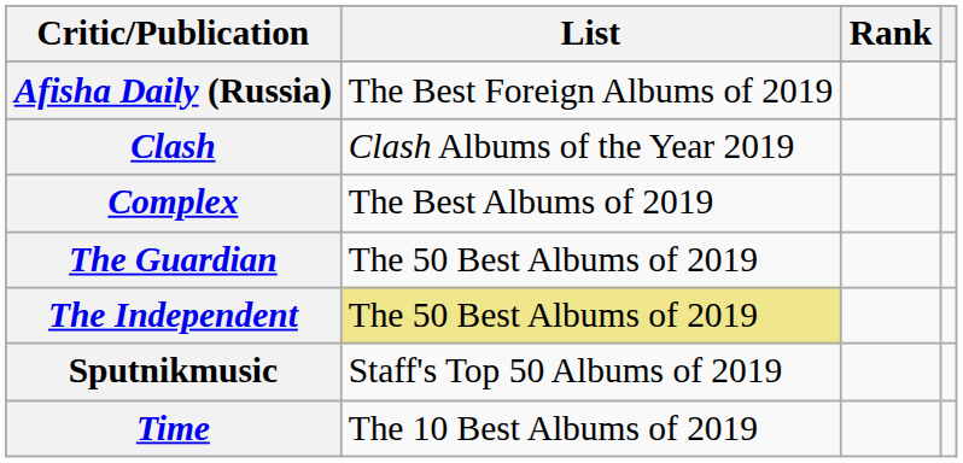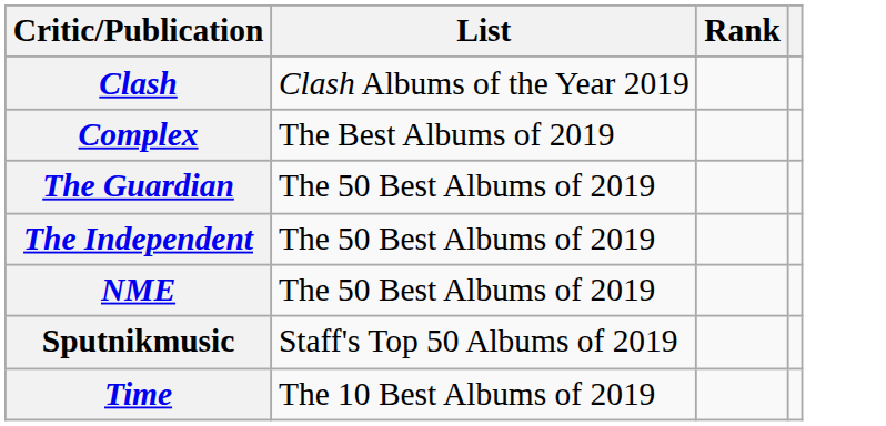- row: Afisha Daily (Russia) | The Best Foreign Albums of 2019
The Independent | List: khaki background -> no background
+ row: NME | The 50 Best Albums of 2019
